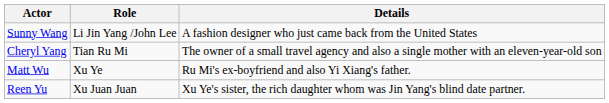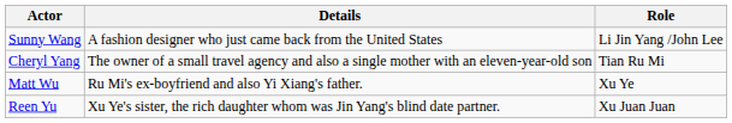columns swapped: Role <-> Details
